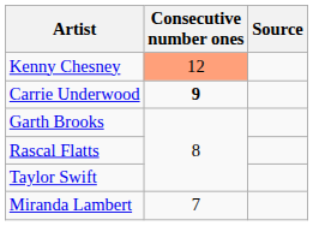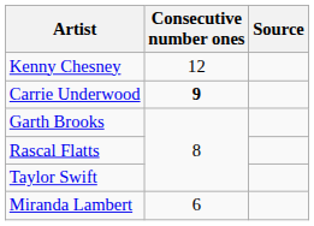Kenny Chesney | Consecutive number ones: lightsalmon background -> no background
Miranda Lambert | Consecutive number ones: 7 -> 6
